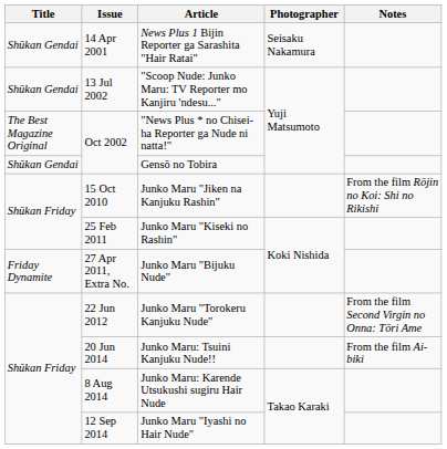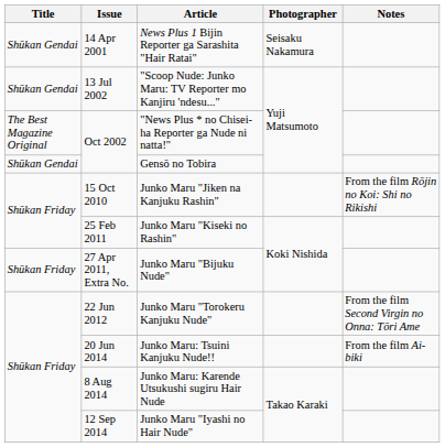Junko Maru "Bijuku Nude" | Title: Friday Dynamite -> Shūkan Friday
